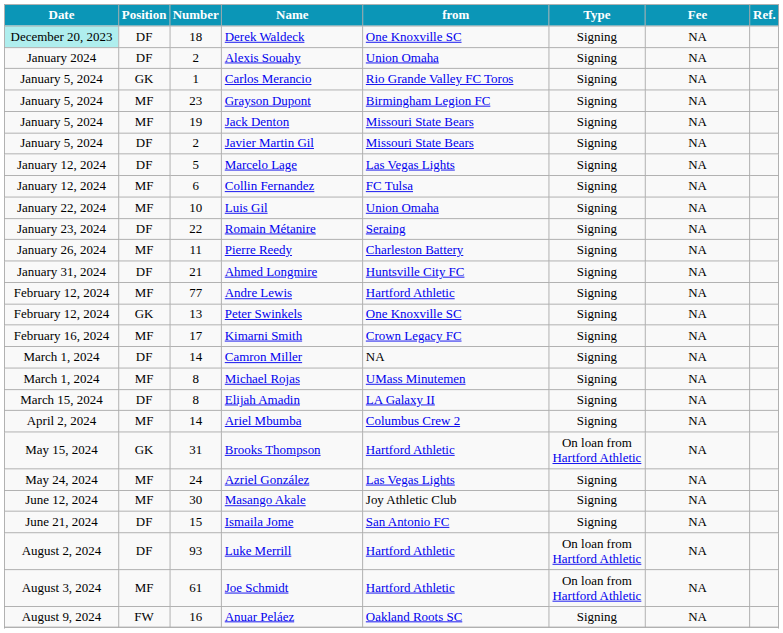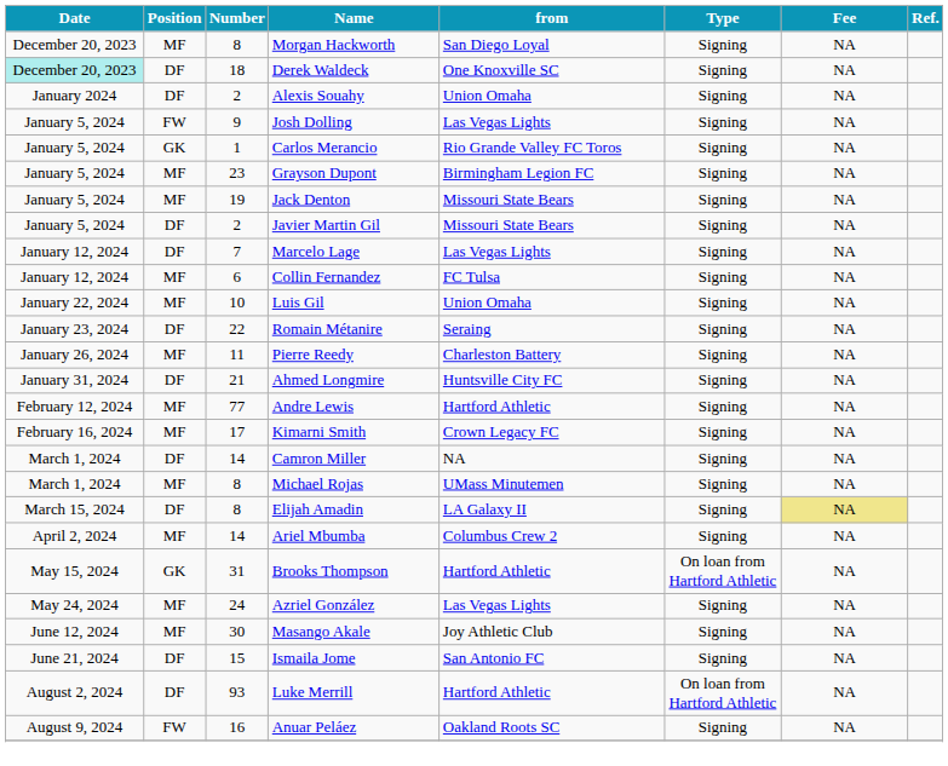+ row: December 20, 2023 | MF | 8 | Morgan Hackworth | San Diego Loyal | Signing | NA
+ row: January 5, 2024 | FW | 9 | Josh Dolling | Las Vegas Lights | Signing | NA
Marcelo Lage | Number: 5 -> 7
- row: February 12, 2024 | GK | 13 | Peter Swinkels | One Knoxville SC | Signing | NA
Elijah Amadin | Fee: no background -> khaki background
- row: August 3, 2024 | MF | 61 | Joe Schmidt | Hartford Athletic | On loan from Hartford Athletic | NA
